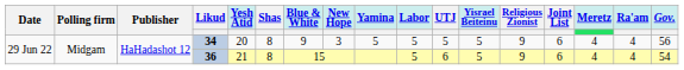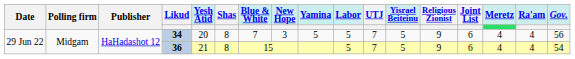34 | Blue & White: 9 -> 7
34 | UTJ: 5 -> 7
36 | UTJ: 6 -> 7
